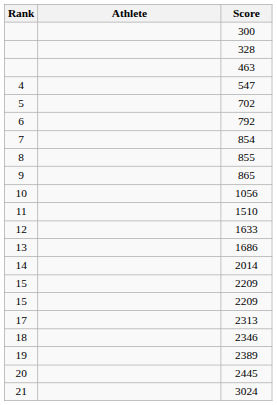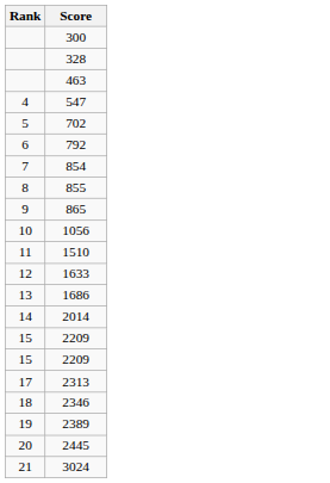- column: Athlete
